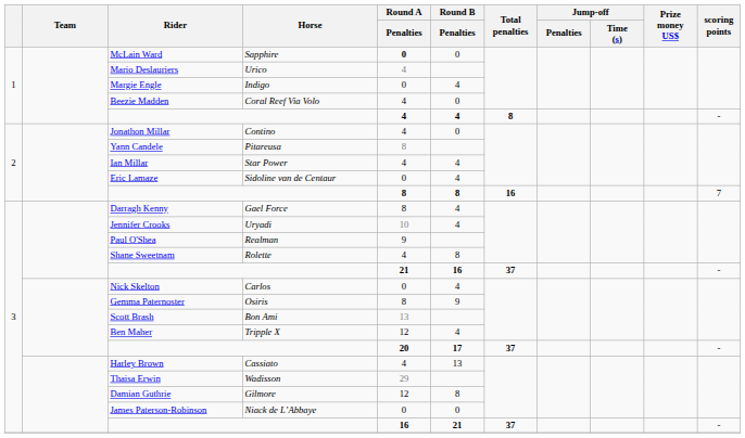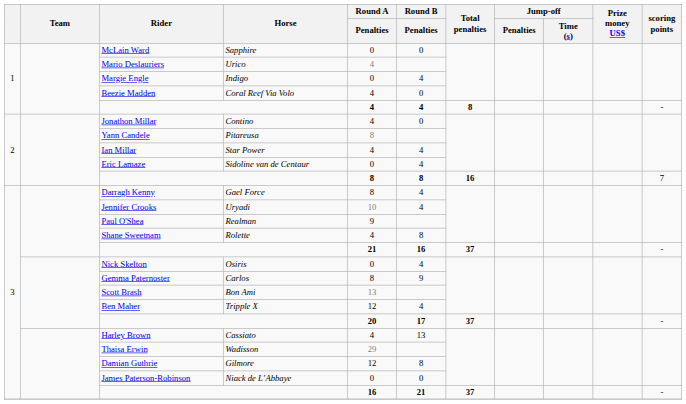McLain Ward | Round A / Penalties: bold -> normal
Nick Skelton | Horse: Carlos -> Osiris
Gemma Paternoster | Horse: Osiris -> Carlos
